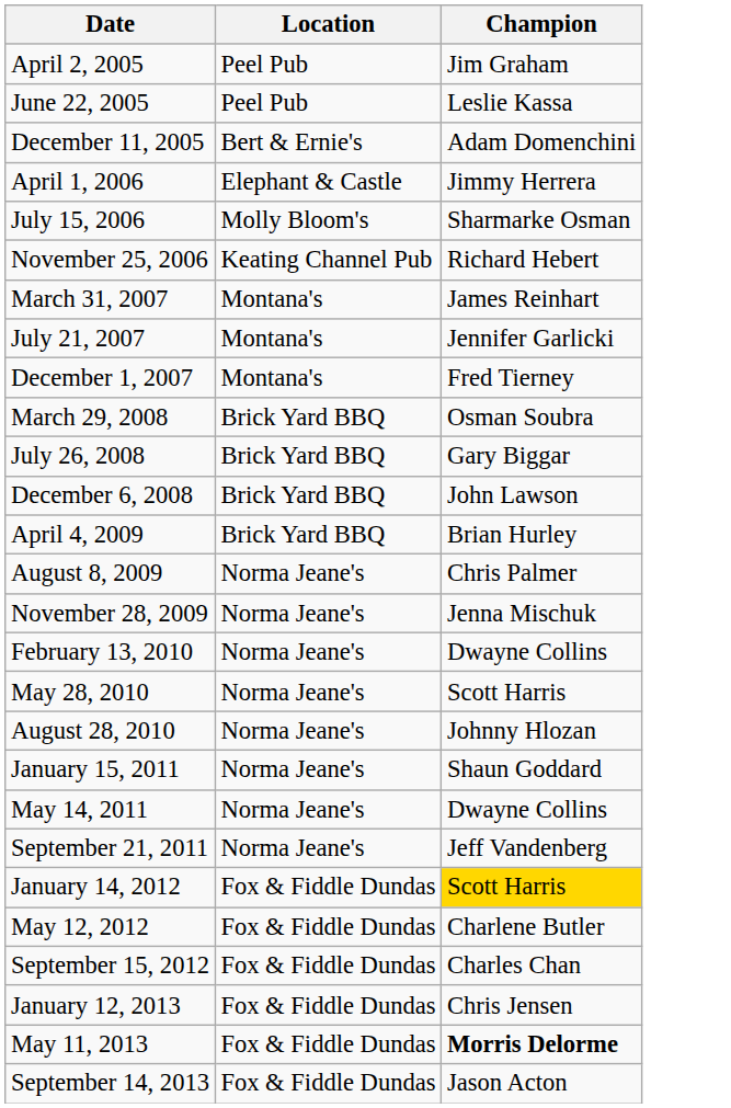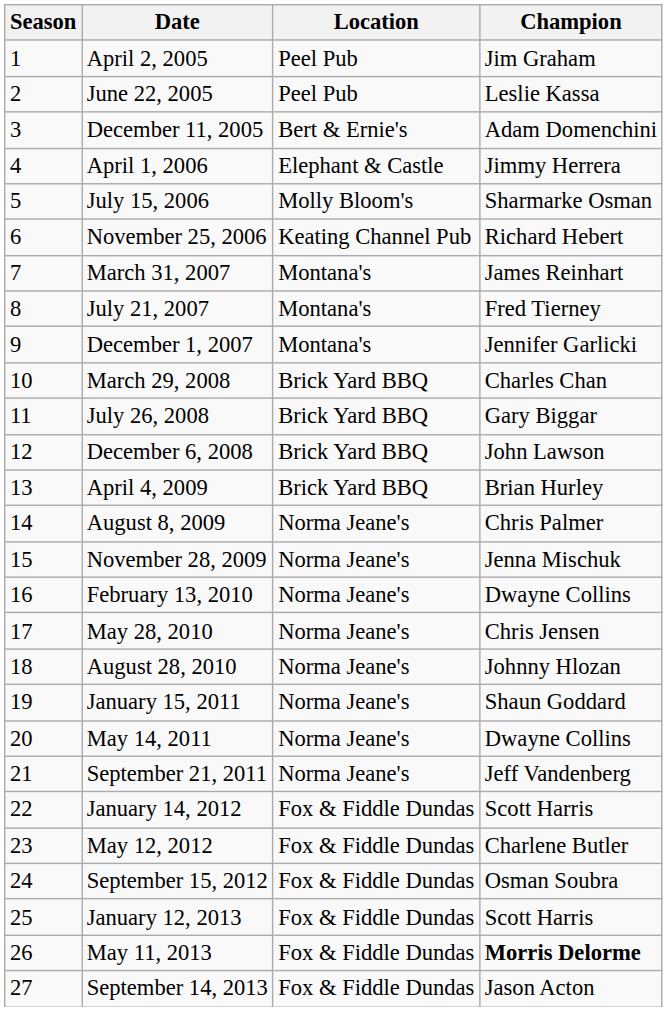+ column: Season | 1 | 2 | 3 | 4 | 5 | 6 | 7 | 8 | 9 | 10 | 11 | 12 | 13 | 14 | 15 | 16 | 17 | 18 | 19 | 20 | 21 | 22 | 23 | 24 | 25 | 26 | 27
July 21, 2007 | Champion: Jennifer Garlicki -> Fred Tierney
December 1, 2007 | Champion: Fred Tierney -> Jennifer Garlicki
March 29, 2008 | Champion: Osman Soubra -> Charles Chan
May 28, 2010 | Champion: Scott Harris -> Chris Jensen
January 14, 2012 | Champion: gold background -> no background
September 15, 2012 | Champion: Charles Chan -> Osman Soubra
January 12, 2013 | Champion: Chris Jensen -> Scott Harris
